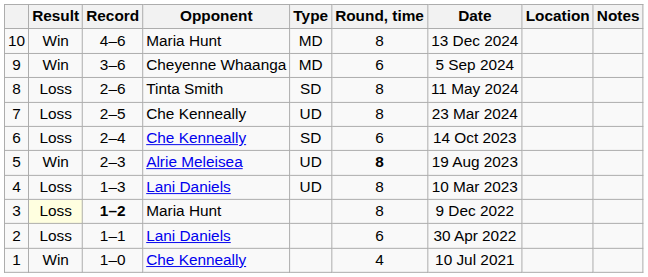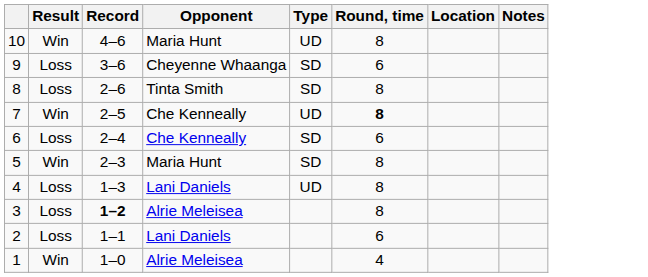- column: Date | 13 Dec 2024 | 5 Sep 2024 | 11 May 2024 | 23 Mar 2024 | 14 Oct 2023 | 19 Aug 2023 | 10 Mar 2023 | 9 Dec 2022 | 30 Apr 2022 | 10 Jul 2021
10 | Type: MD -> UD
9 | Result: Win -> Loss
9 | Type: MD -> SD
7 | Result: Loss -> Win
7 | Round, time: normal -> bold
5 | Opponent: Alrie Meleisea -> Maria Hunt
5 | Type: UD -> SD
5 | Round, time: bold -> normal
3 | Result: lightyellow background -> no background
3 | Opponent: Maria Hunt -> Alrie Meleisea
1 | Opponent: Che Kenneally -> Alrie Meleisea
